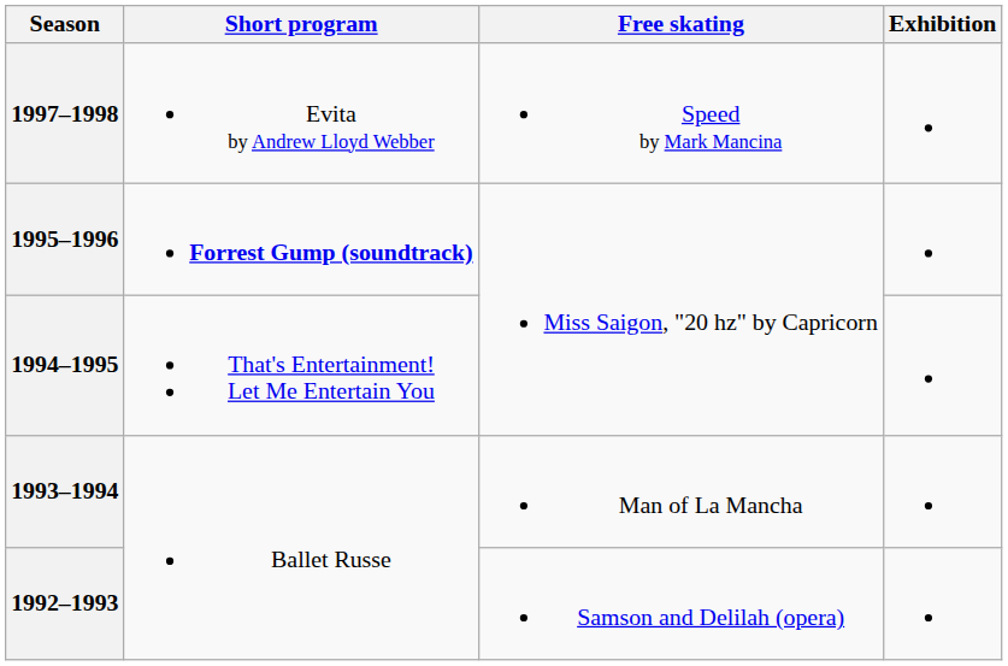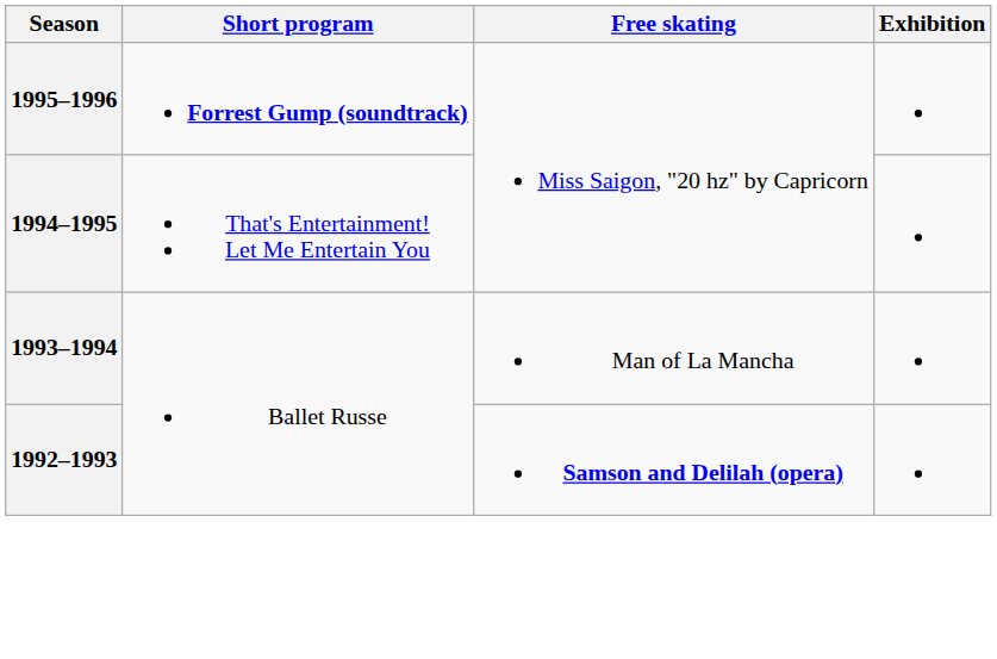- row: 1997–1998 | Evita by Andrew Lloyd Webber | Speed by Mark Mancina
1992–1993 | Free skating: normal -> bold
